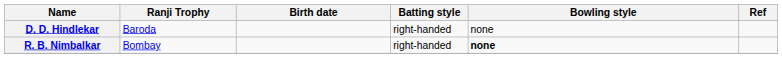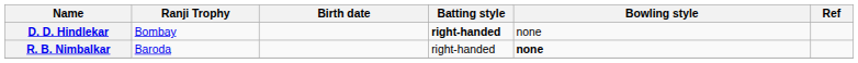D. D. Hindlekar | Ranji Trophy: Baroda -> Bombay
D. D. Hindlekar | Batting style: normal -> bold
R. B. Nimbalkar | Ranji Trophy: Bombay -> Baroda
